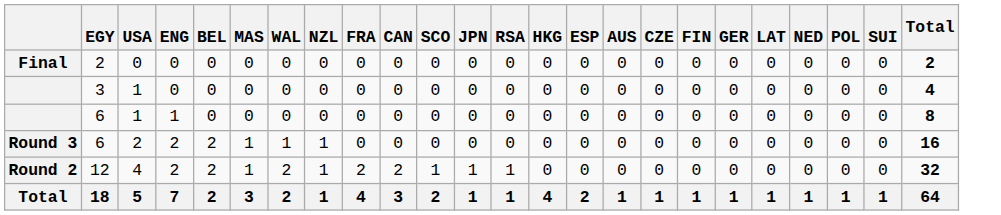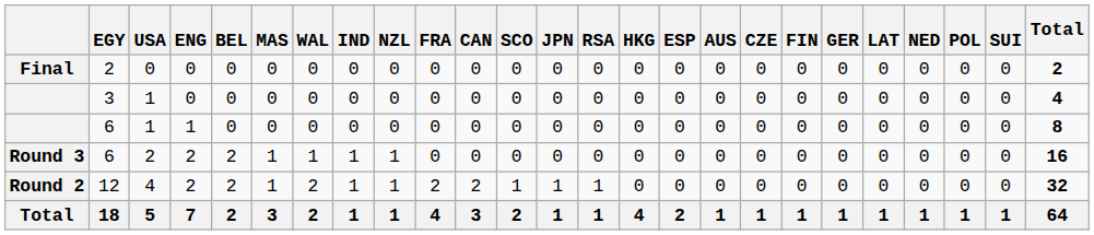+ column: IND | 0 | 0 | 0 | 1 | 1 | 1
